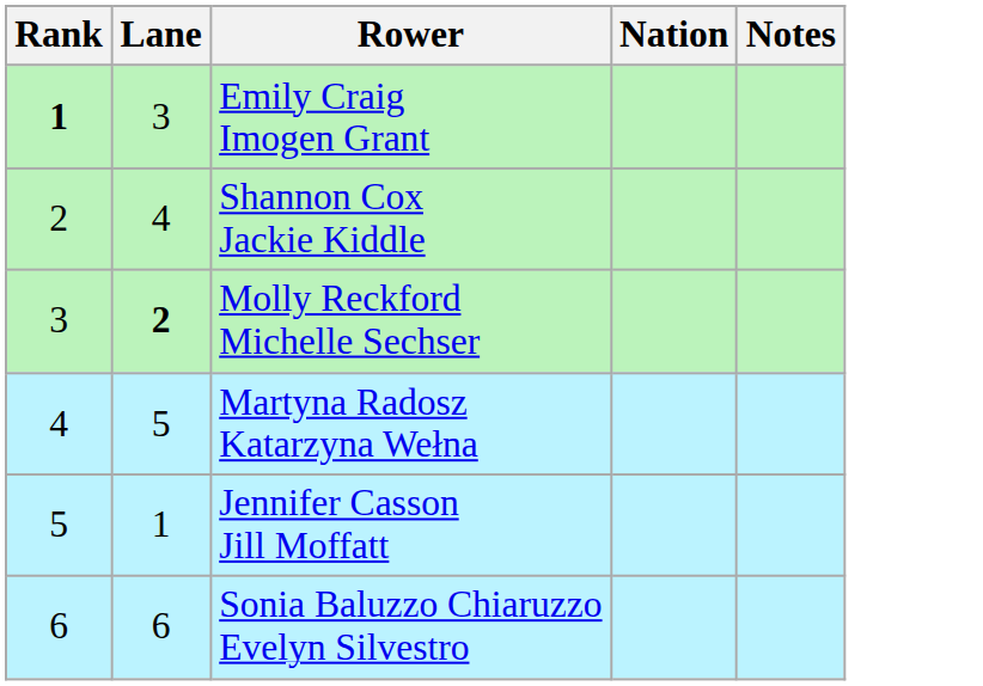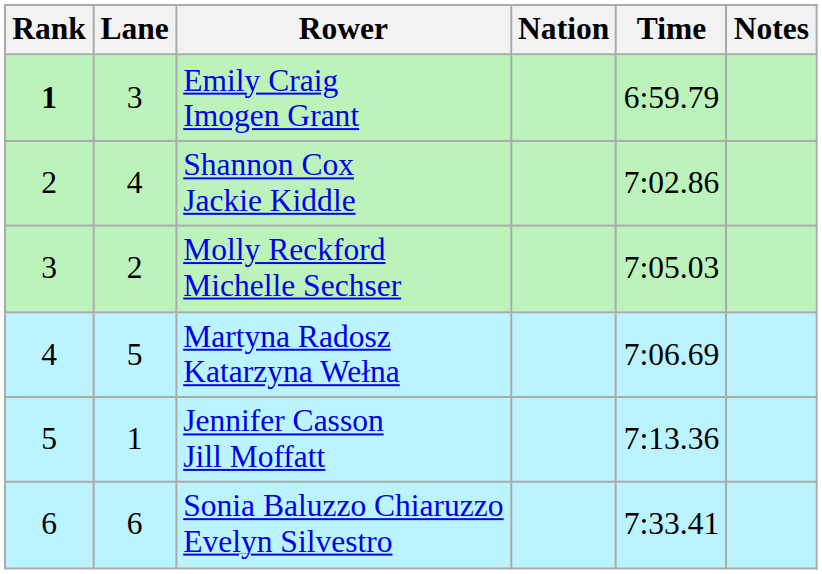+ column: Time | 6:59.79 | 7:02.86 | 7:05.03 | 7:06.69 | 7:13.36 | 7:33.41
Molly Reckford Michelle Sechser | Lane: bold -> normal
